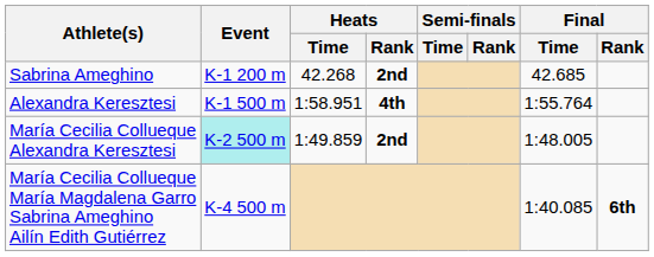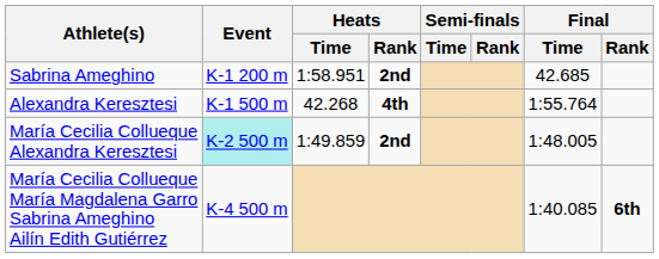Sabrina Ameghino | Heats / Time: 42.268 -> 1:58.951
Alexandra Keresztesi | Heats / Time: 1:58.951 -> 42.268
